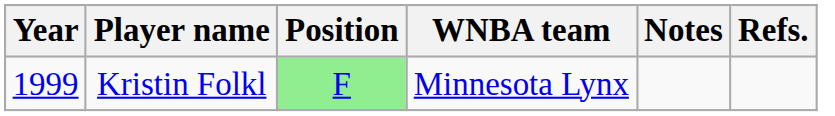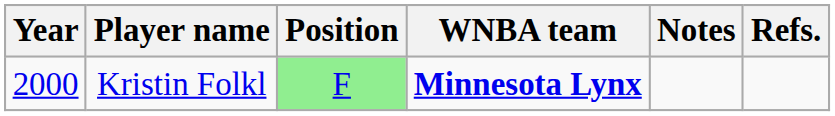Kristin Folkl | Year: 1999 -> 2000
Kristin Folkl | WNBA team: normal -> bold
